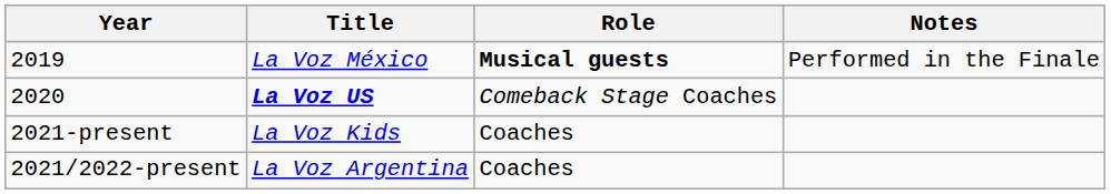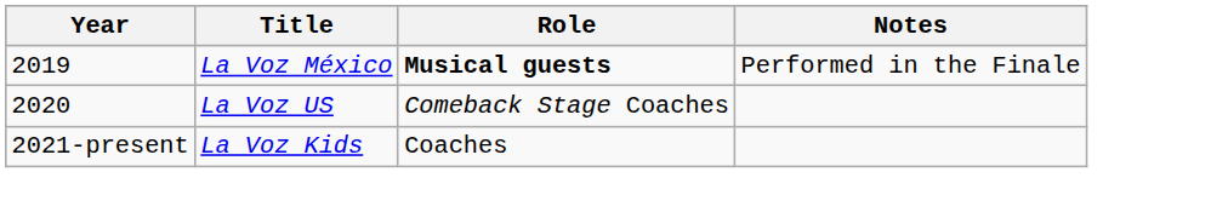2020 | Title: bold -> normal
- row: 2021/2022-present | La Voz Argentina | Coaches
